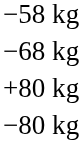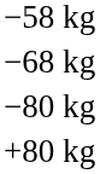rows swapped: −80 kg <-> +80 kg
